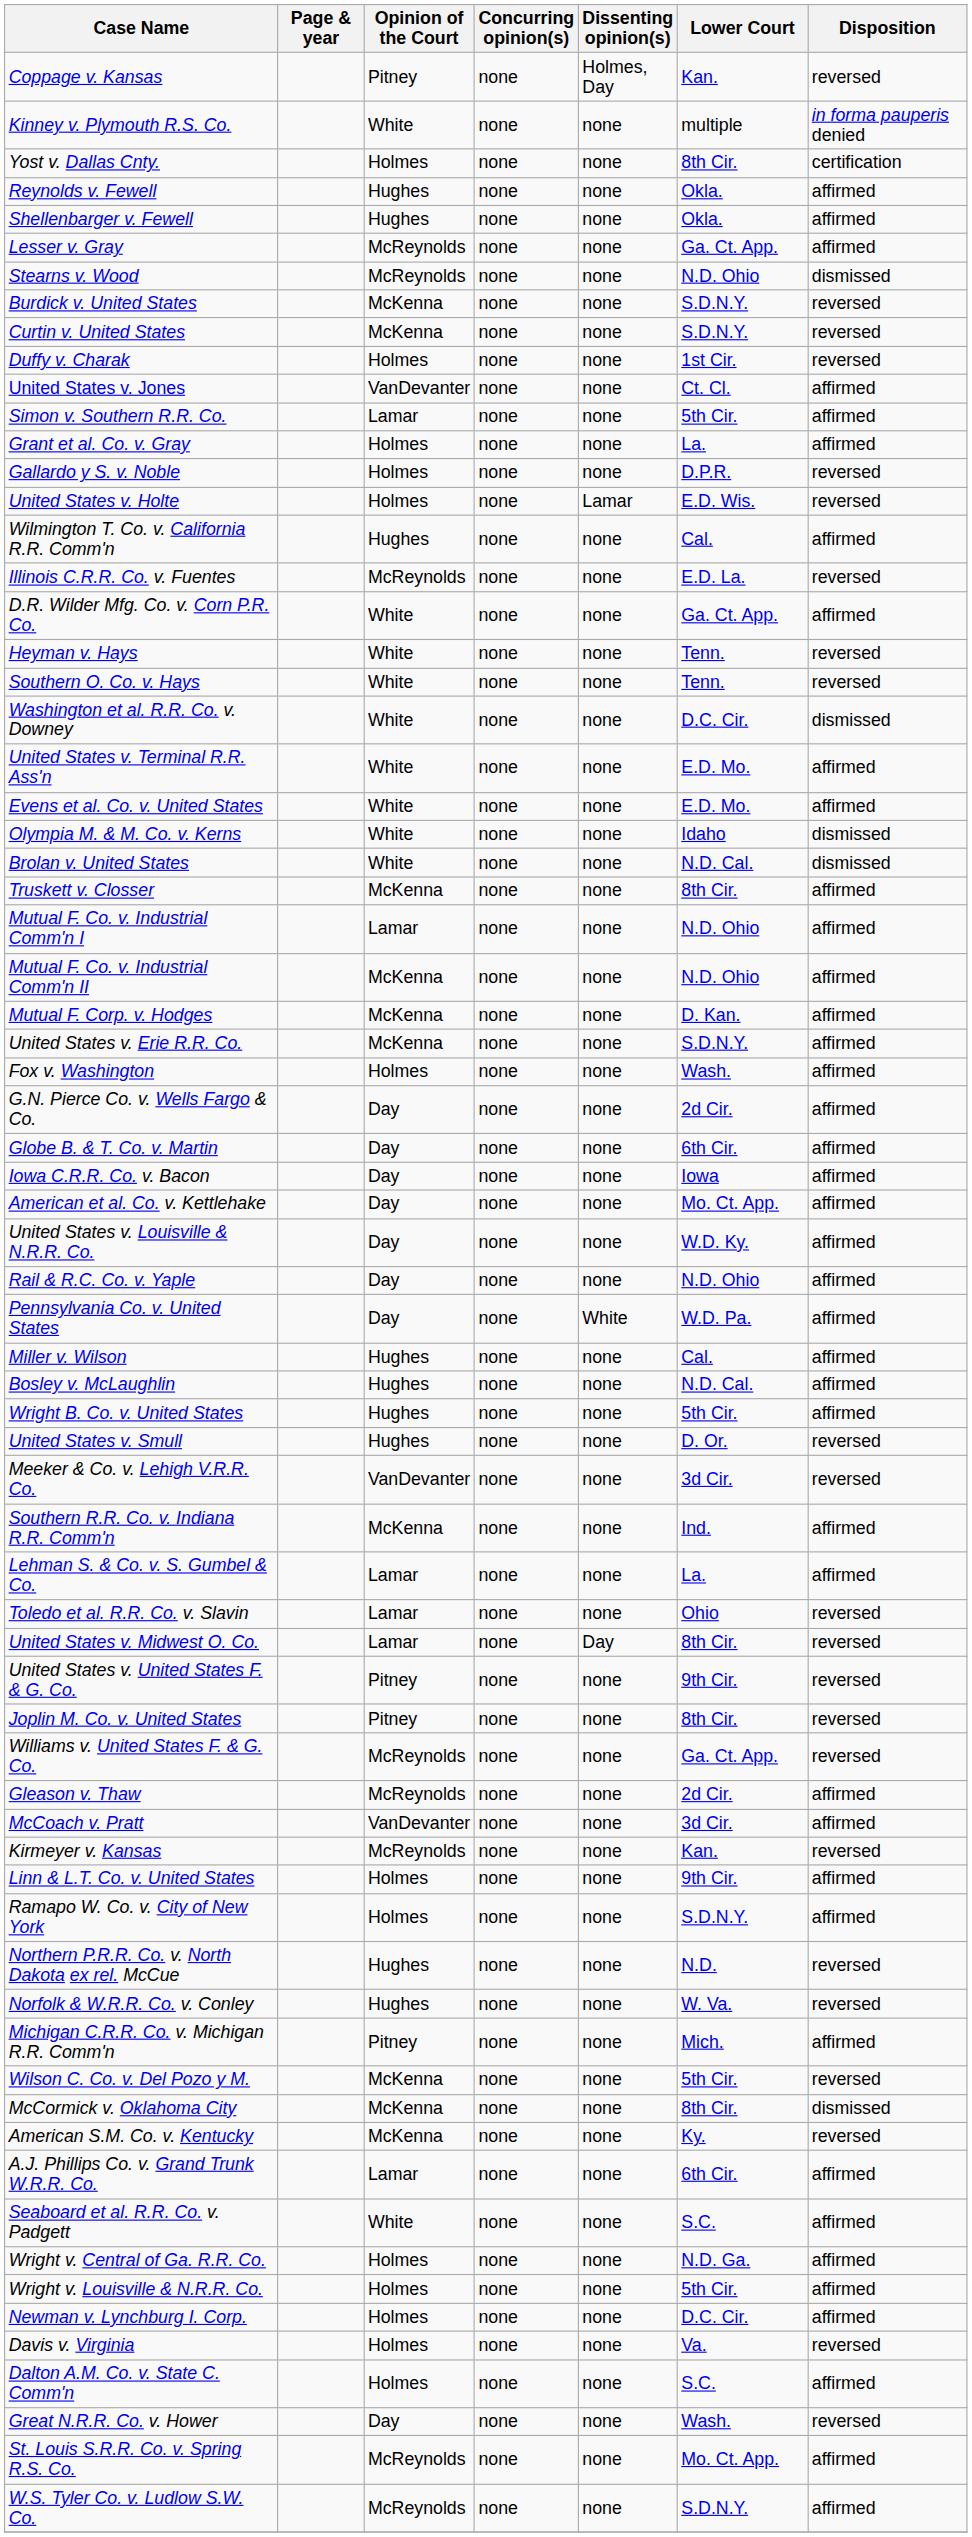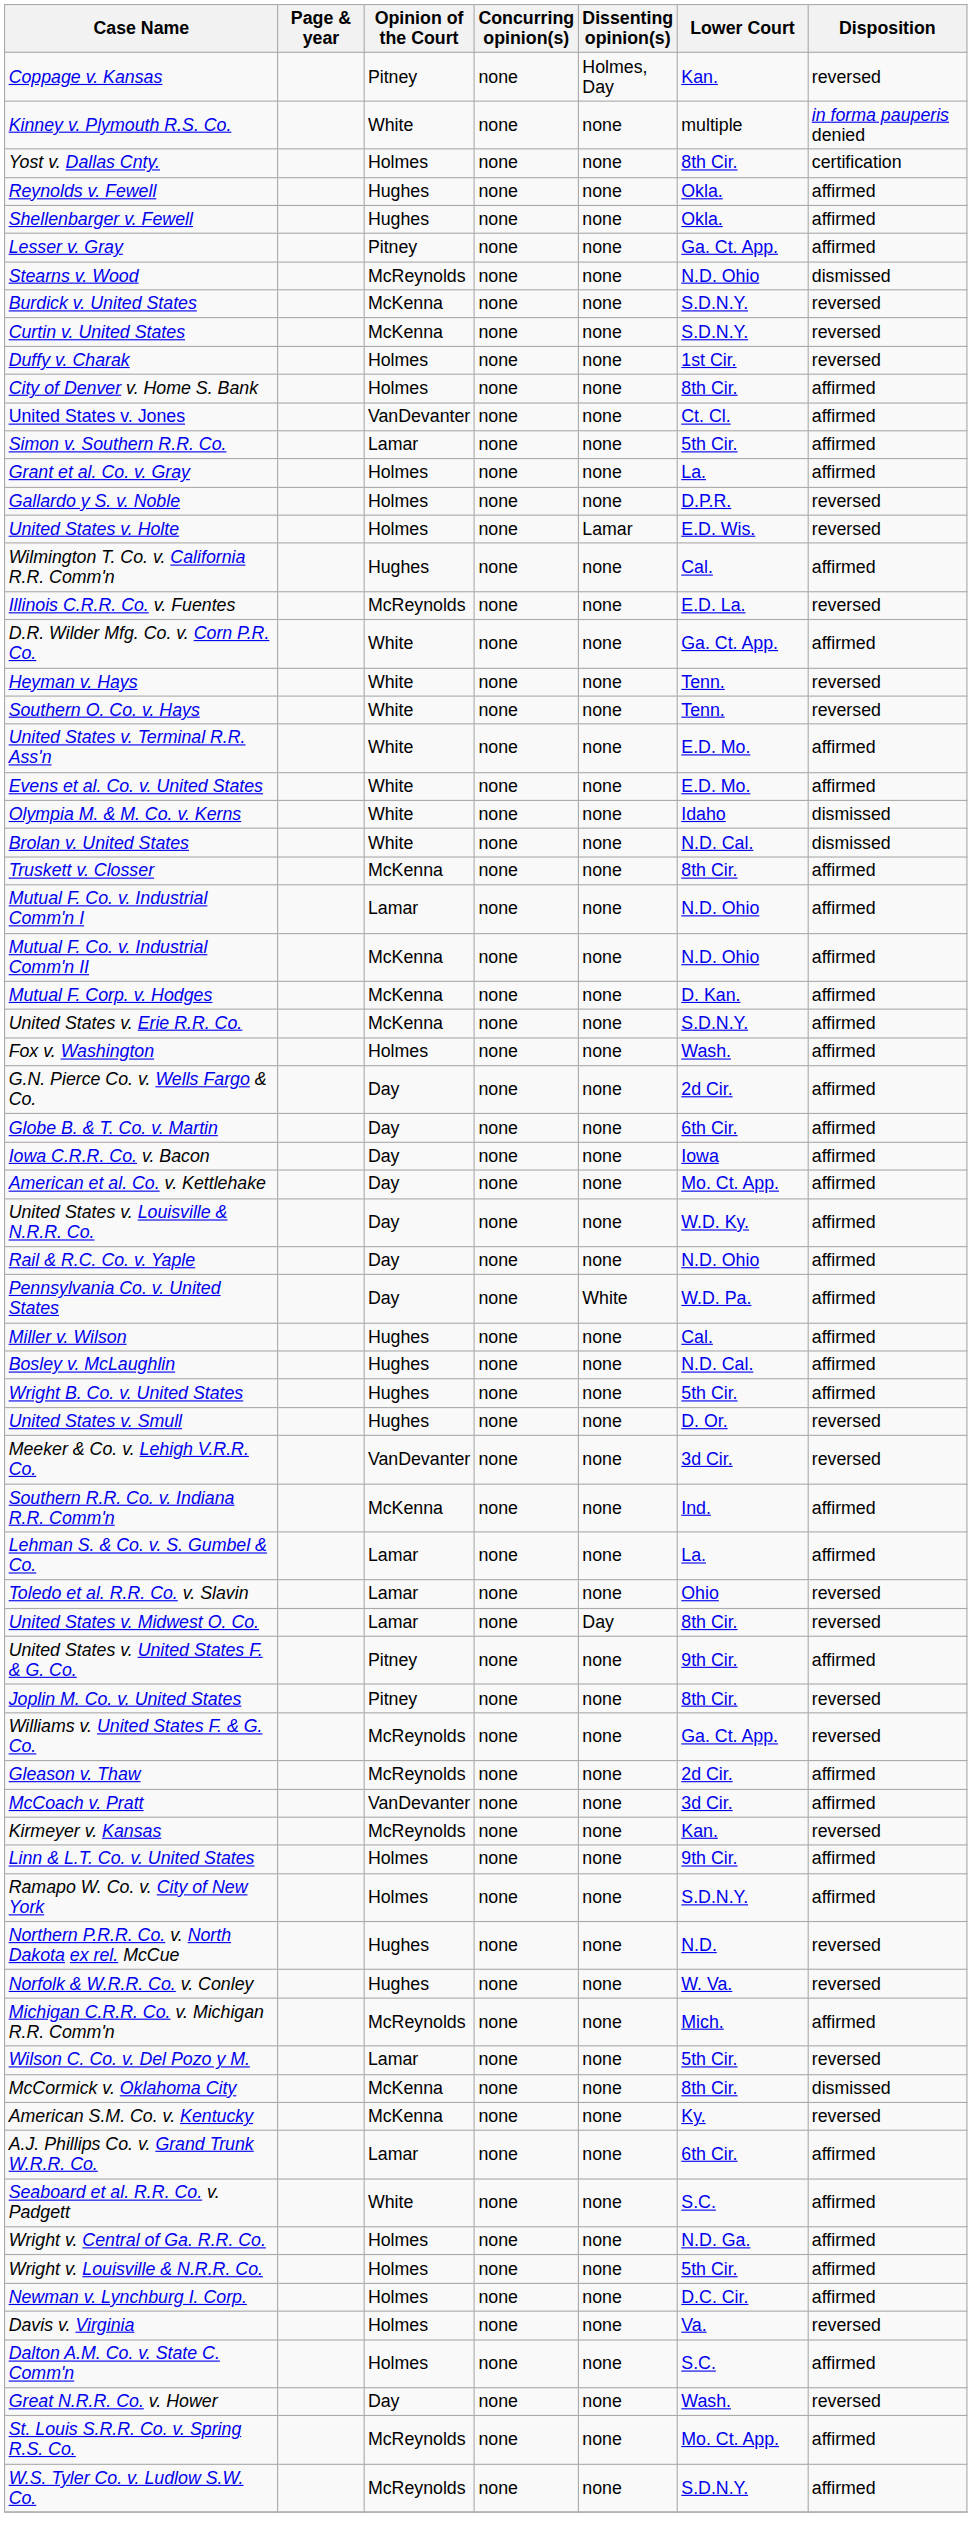Lesser v. Gray | Opinion of the Court: McReynolds -> Pitney
+ row: City of Denver v. Home S. Bank | Holmes | none | none | 8th Cir. | affirmed
- row: Washington et al. R.R. Co. v. Downey | White | none | none | D.C. Cir. | dismissed
United States v. United States F. & G. Co. | Disposition: reversed -> affirmed
Michigan C.R.R. Co. v. Michigan R.R. Comm'n | Opinion of the Court: Pitney -> McReynolds
Wilson C. Co. v. Del Pozo y M. | Opinion of the Court: McKenna -> Lamar
